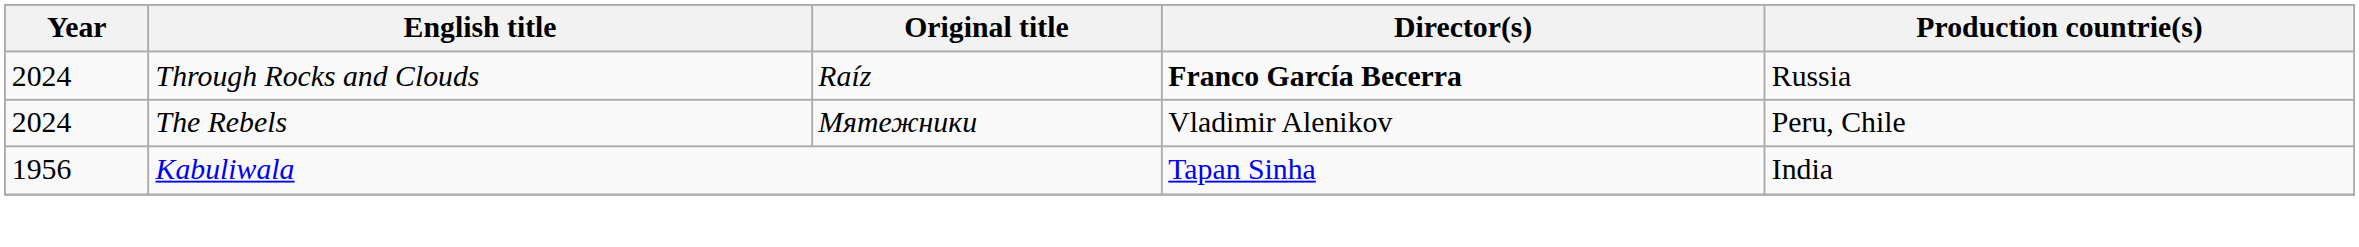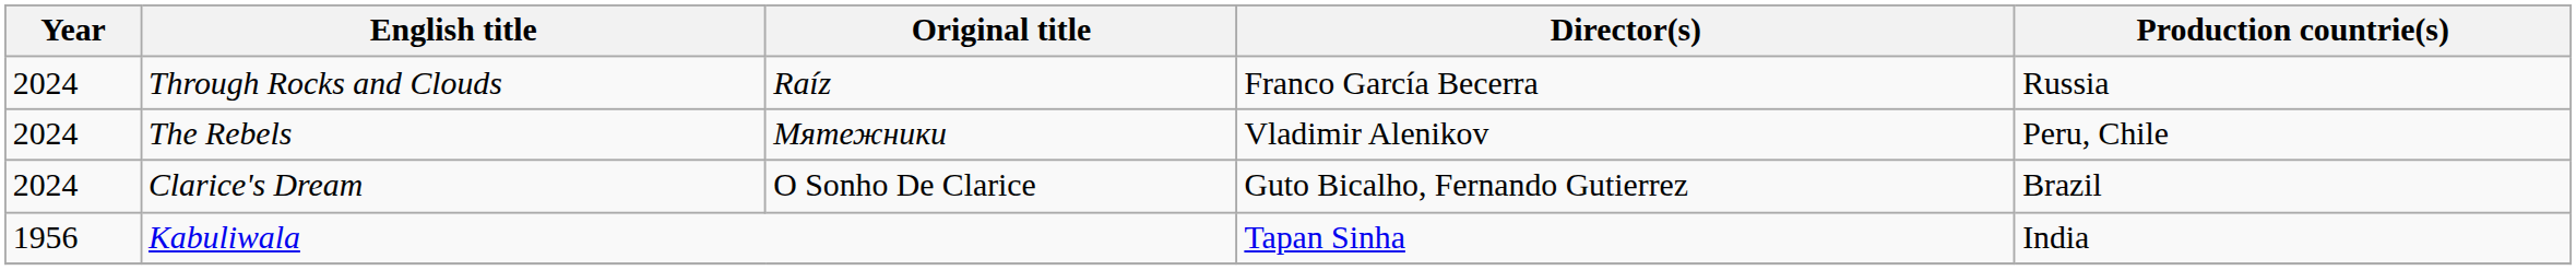Through Rocks and Clouds | Director(s): bold -> normal
+ row: 2024 | Clarice's Dream | O Sonho De Clarice | Guto Bicalho, Fernando Gutierrez | Brazil
